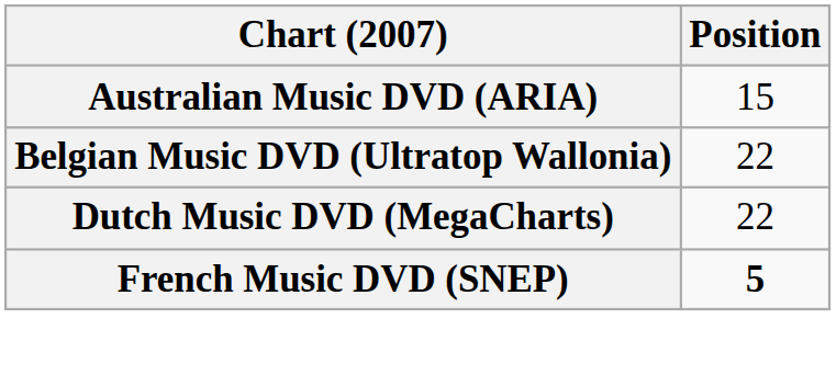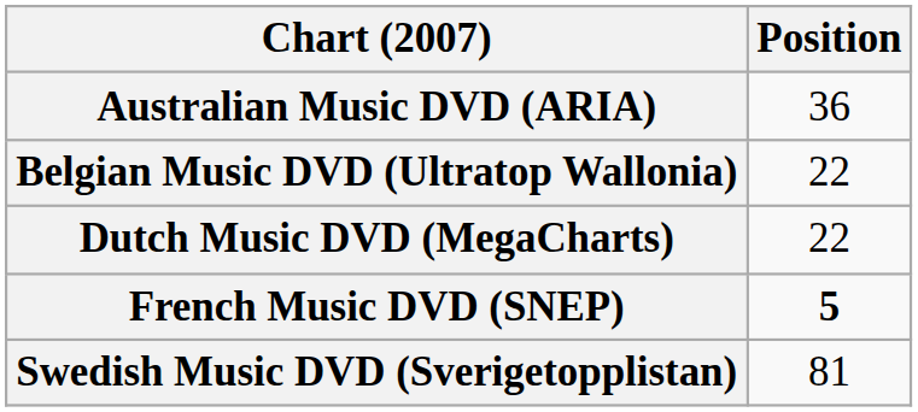Australian Music DVD (ARIA) | Position: 15 -> 36
+ row: Swedish Music DVD (Sverigetopplistan) | 81
